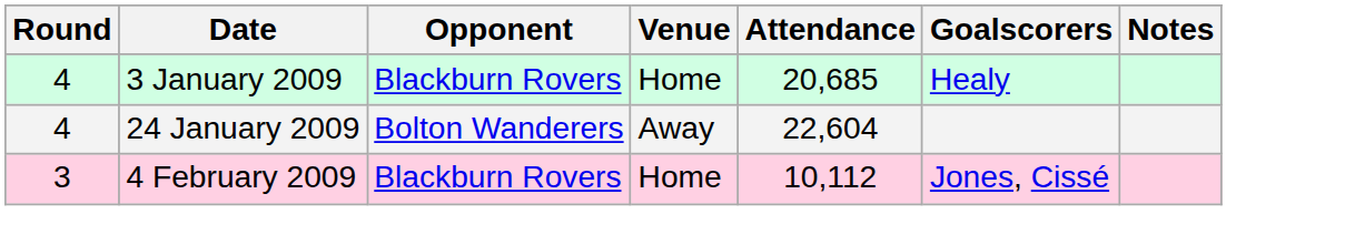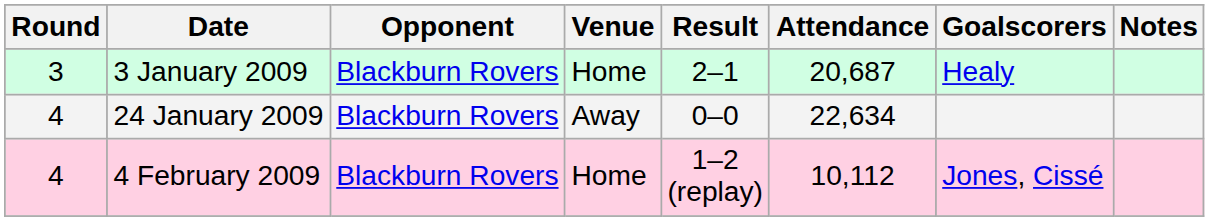+ column: Result | 2–1 | 0–0 | 1–2 (replay)
3 January 2009 | Round: 4 -> 3
3 January 2009 | Attendance: 20,685 -> 20,687
24 January 2009 | Opponent: Bolton Wanderers -> Blackburn Rovers
24 January 2009 | Attendance: 22,604 -> 22,634
4 February 2009 | Round: 3 -> 4
